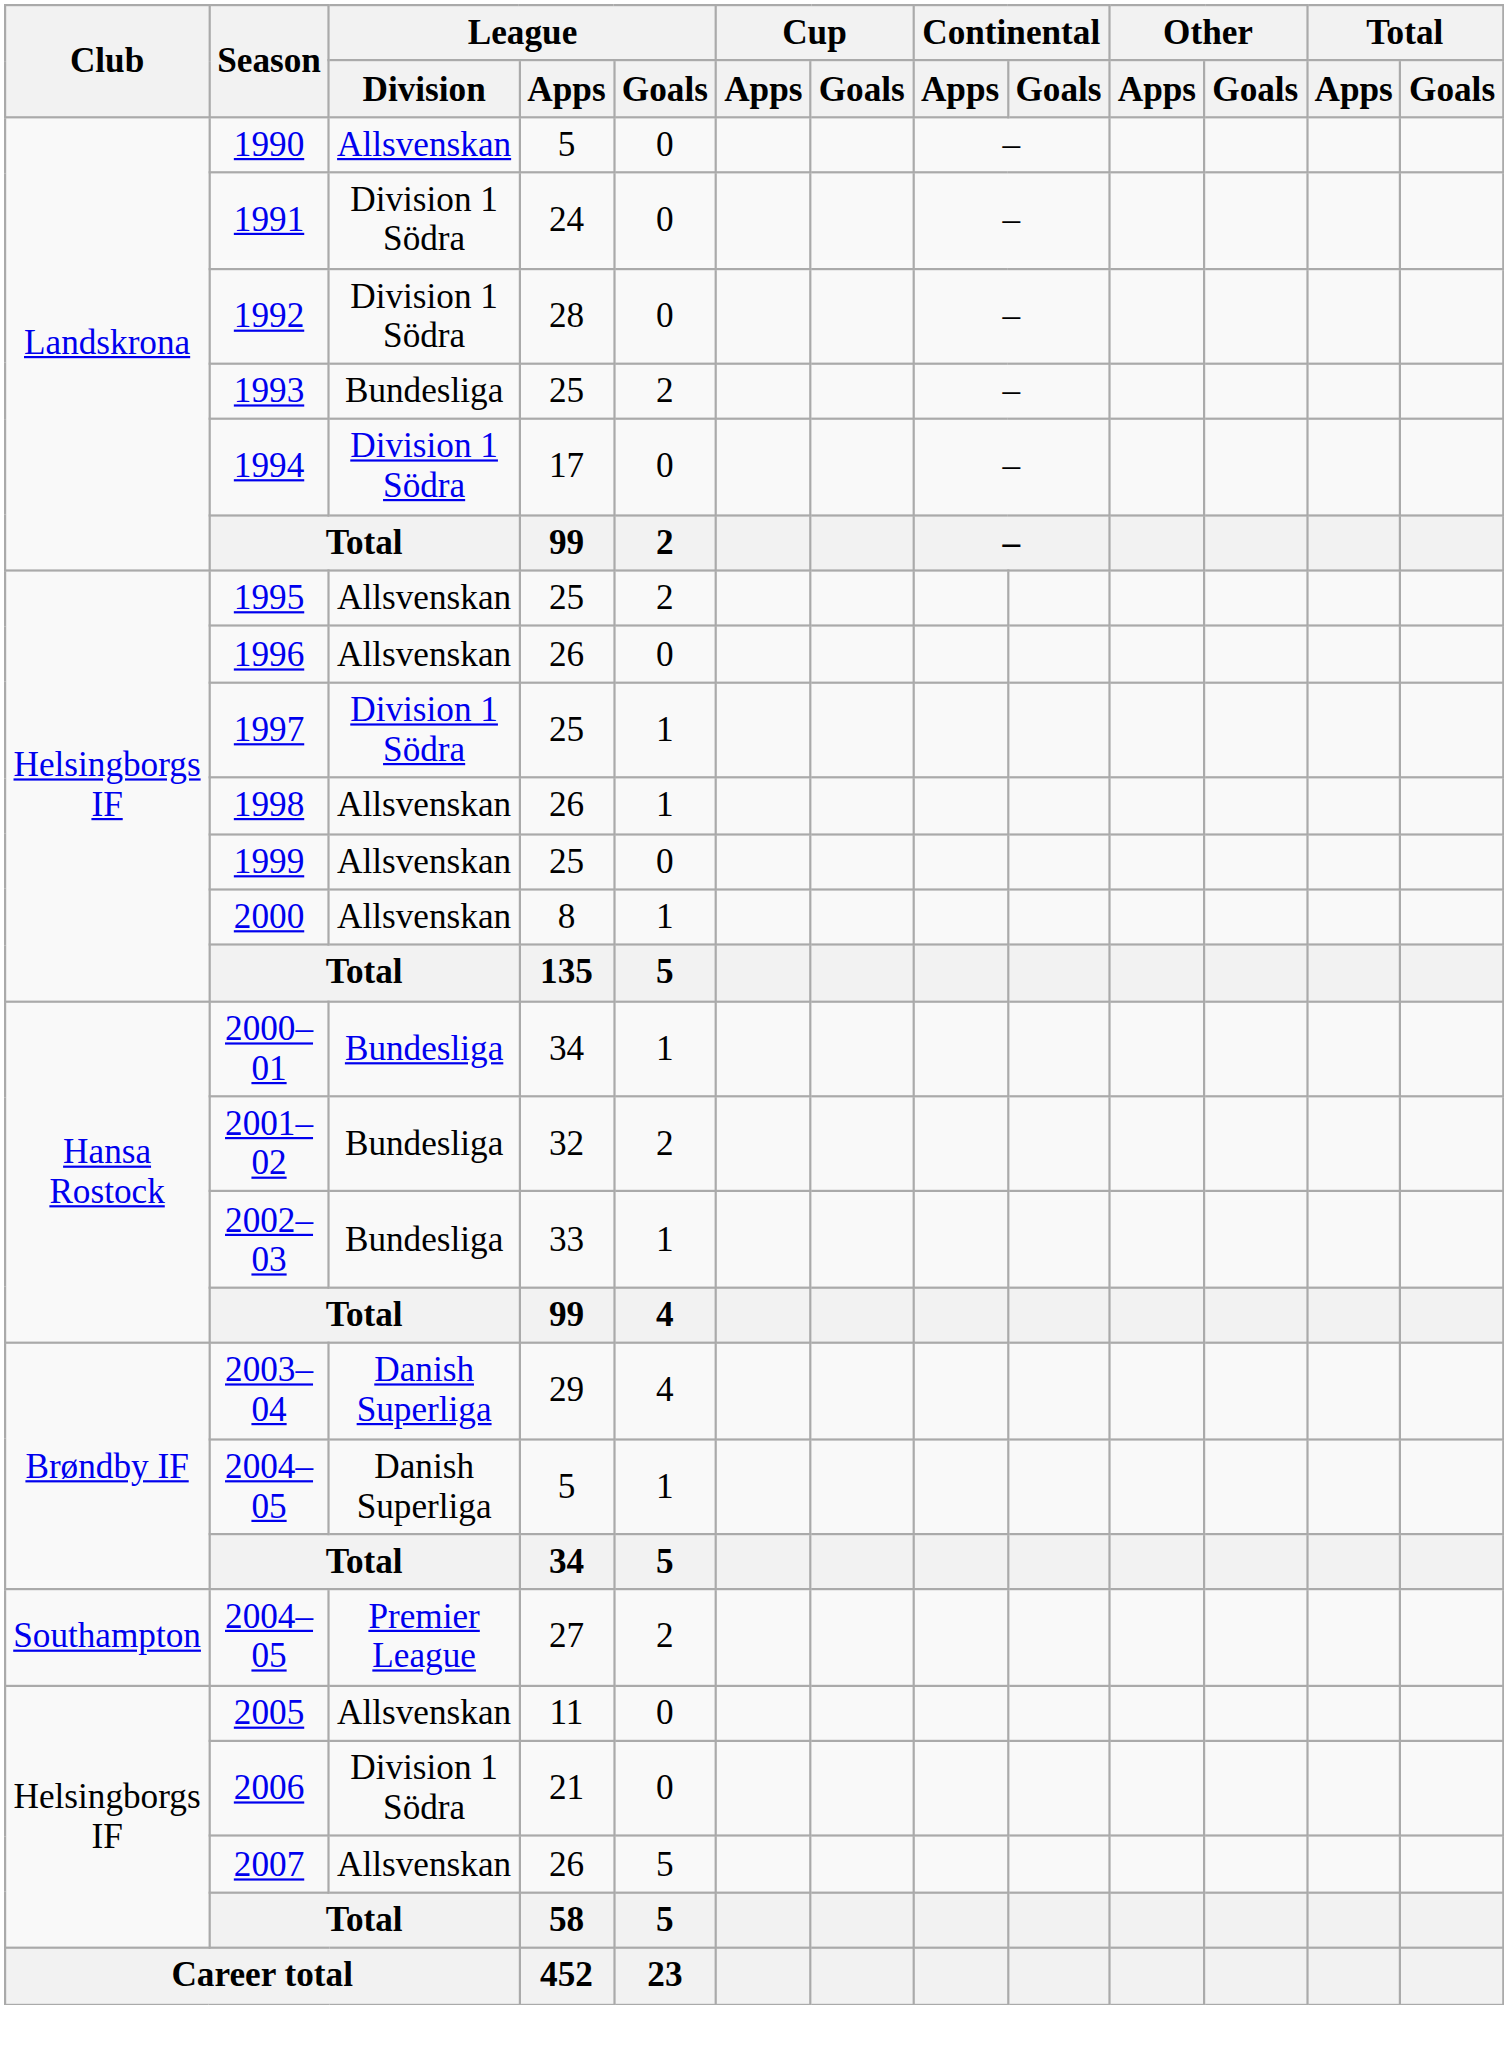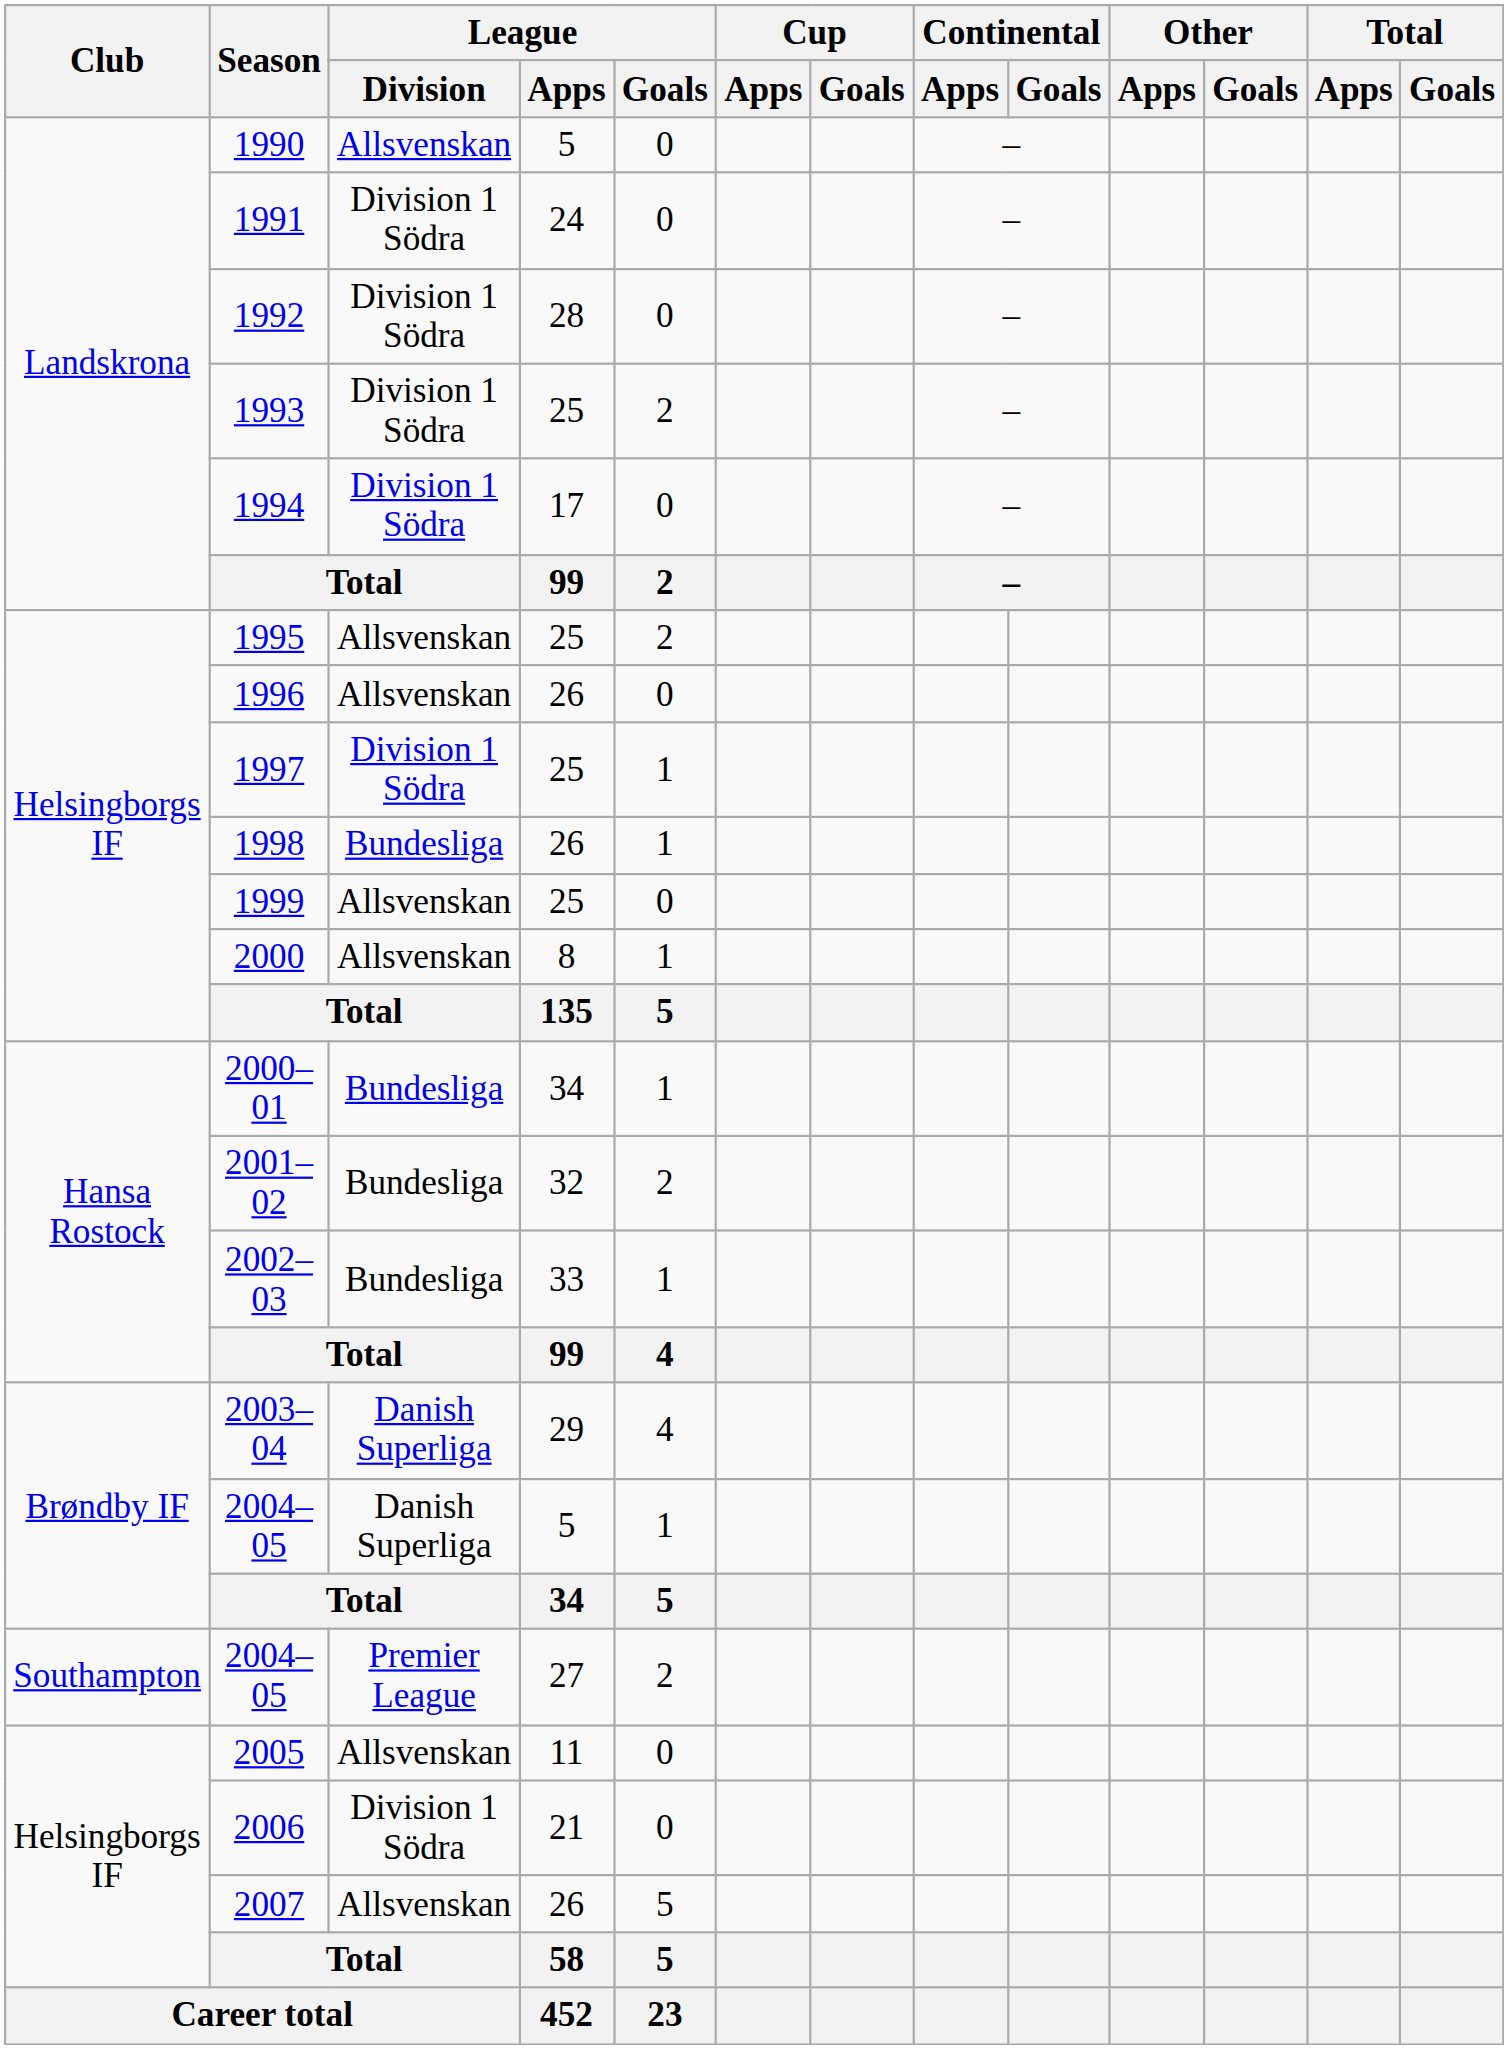1993 | League / Division: Bundesliga -> Division 1 Södra
1998 | League / Division: Allsvenskan -> Bundesliga
